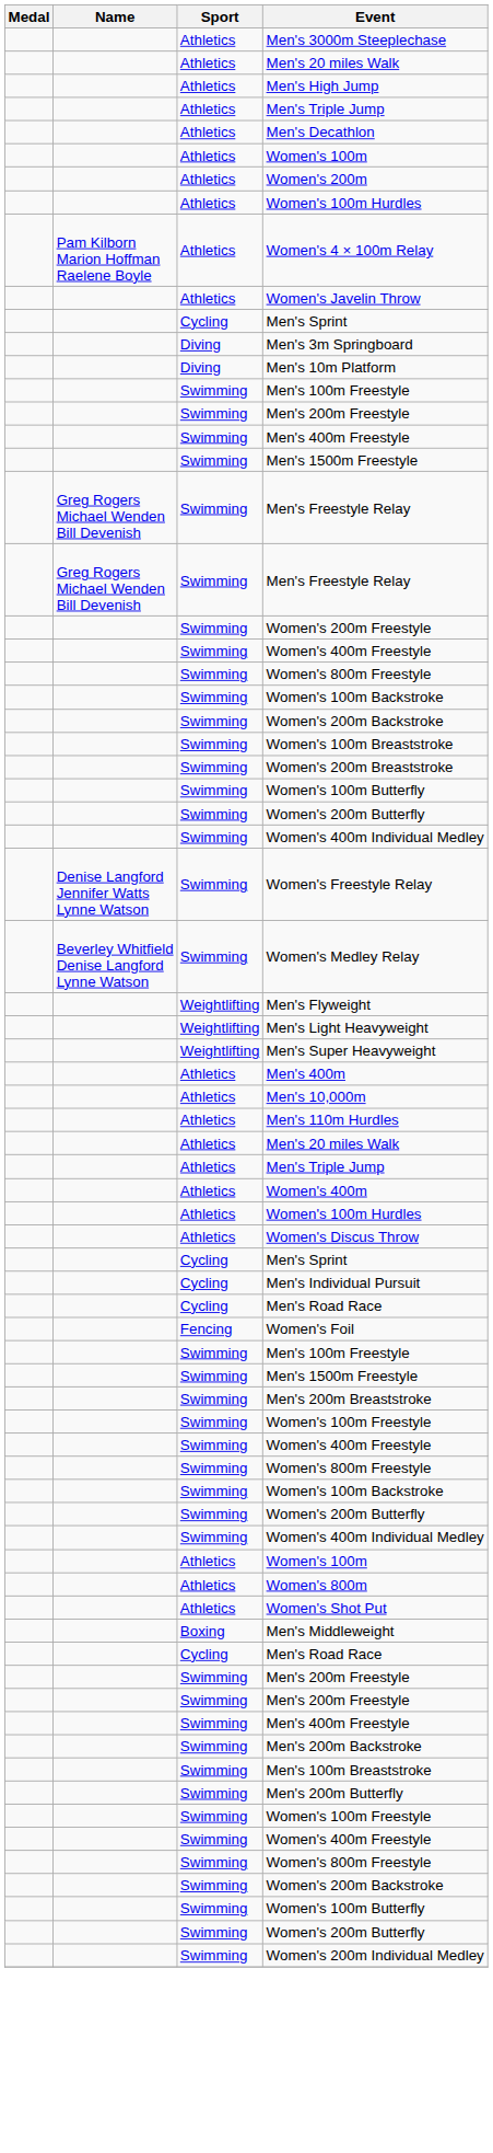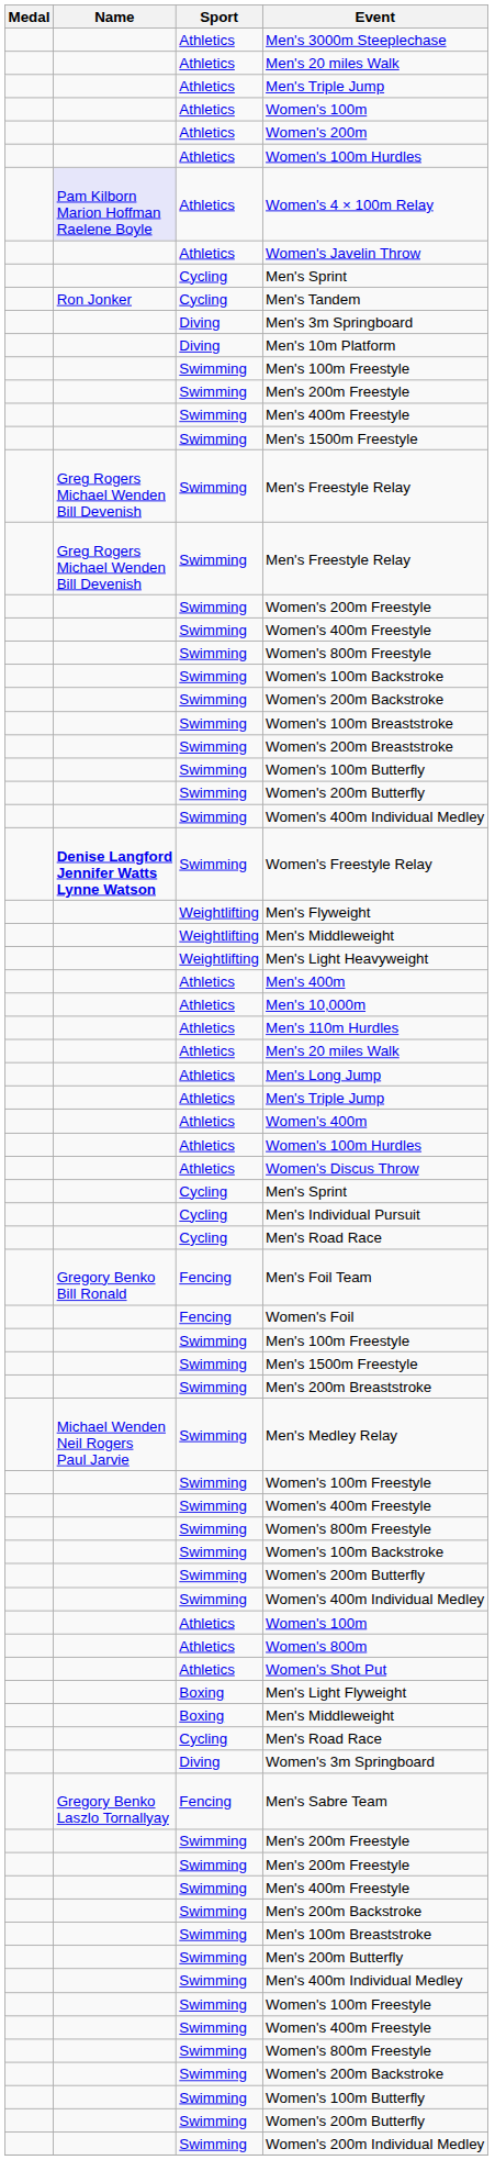- row: Athletics | Men's High Jump
- row: Athletics | Men's Decathlon
Women's 4 × 100m Relay | Name: no background -> lavender background
+ row: Ron Jonker | Cycling | Men's Tandem
Women's Freestyle Relay | Name: normal -> bold
- row: Beverley Whitfield Denise Langford Lynne Watson | Swimming | Women's Medley Relay
+ row: Weightlifting | Men's Middleweight
- row: Weightlifting | Men's Super Heavyweight
+ row: Athletics | Men's Long Jump
+ row: Gregory Benko Bill Ronald | Fencing | Men's Foil Team
+ row: Michael Wenden Neil Rogers Paul Jarvie | Swimming | Men's Medley Relay
+ row: Boxing | Men's Light Flyweight
+ row: Diving | Women's 3m Springboard
+ row: Gregory Benko Laszlo Tornallyay | Fencing | Men's Sabre Team
+ row: Swimming | Men's 400m Individual Medley
